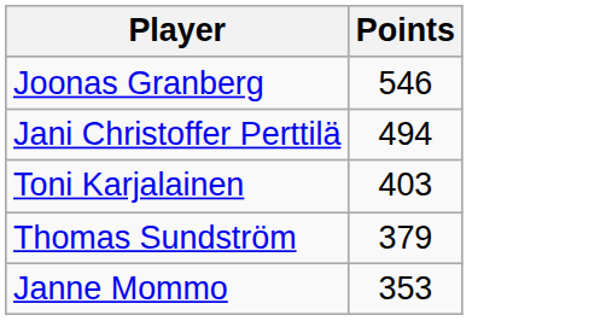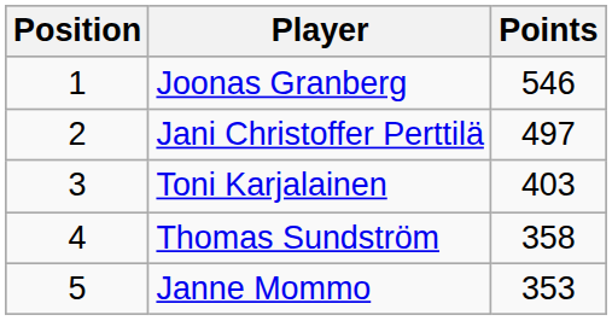+ column: Position | 1 | 2 | 3 | 4 | 5
Jani Christoffer Perttilä | Points: 494 -> 497
Thomas Sundström | Points: 379 -> 358
